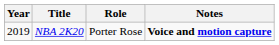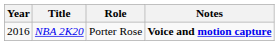NBA 2K20 | Year: 2019 -> 2016
